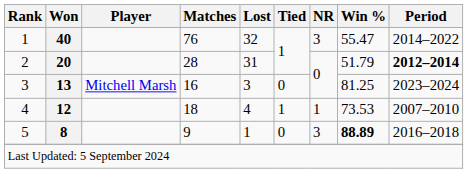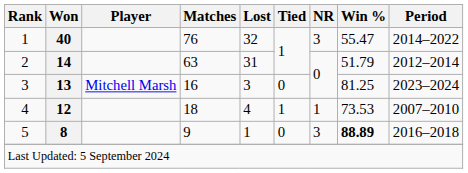2 | Won: 20 -> 14
2 | Matches: 28 -> 63
2 | Period: bold -> normal
